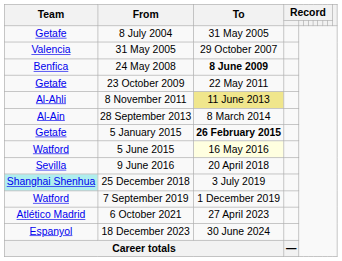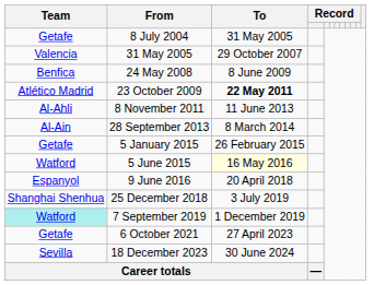24 May 2008 | To: bold -> normal
23 October 2009 | Team: Getafe -> Atlético Madrid
23 October 2009 | To: normal -> bold
8 November 2011 | To: khaki background -> no background
5 January 2015 | To: bold -> normal
9 June 2016 | Team: Sevilla -> Espanyol
25 December 2018 | Team: paleturquoise background -> no background
7 September 2019 | Team: no background -> paleturquoise background
6 October 2021 | Team: Atlético Madrid -> Getafe
18 December 2023 | Team: Espanyol -> Sevilla
